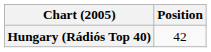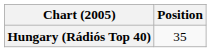Hungary (Rádiós Top 40) | Position: 42 -> 35
